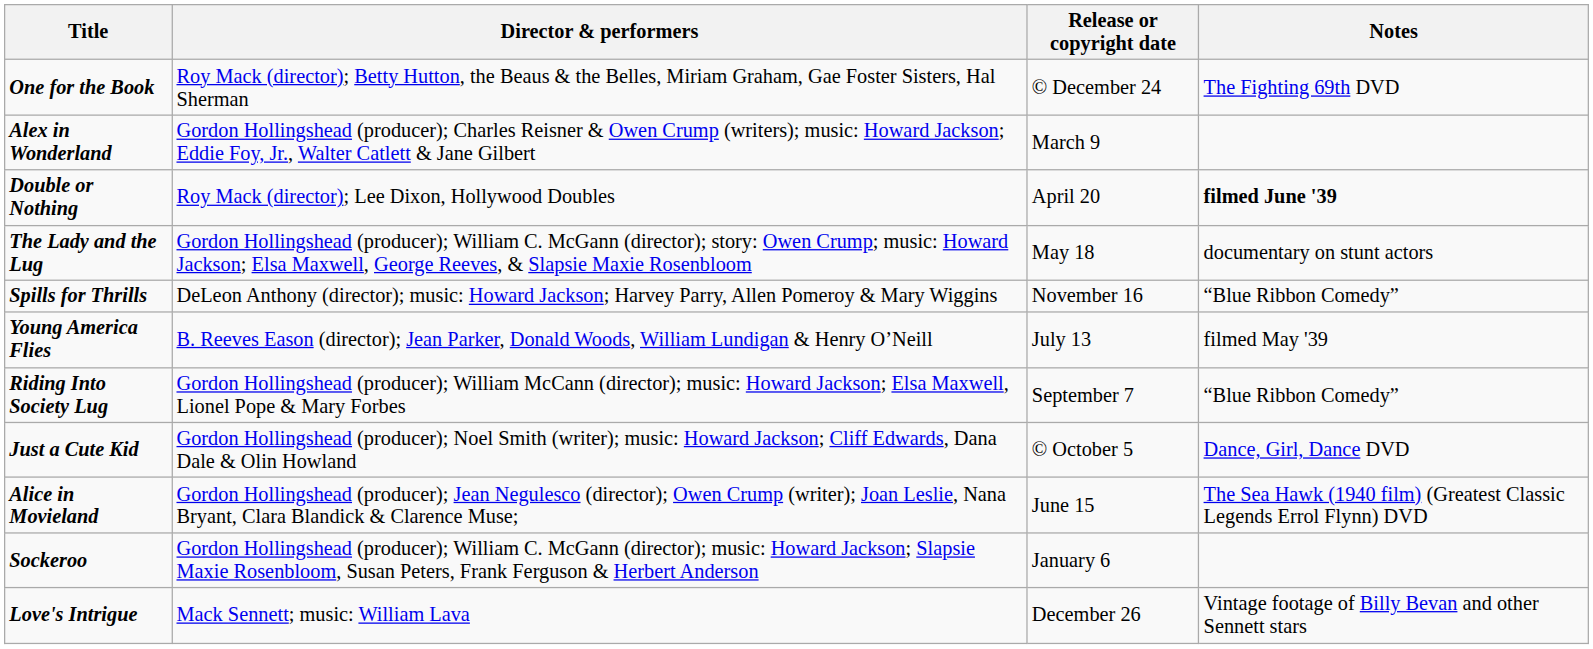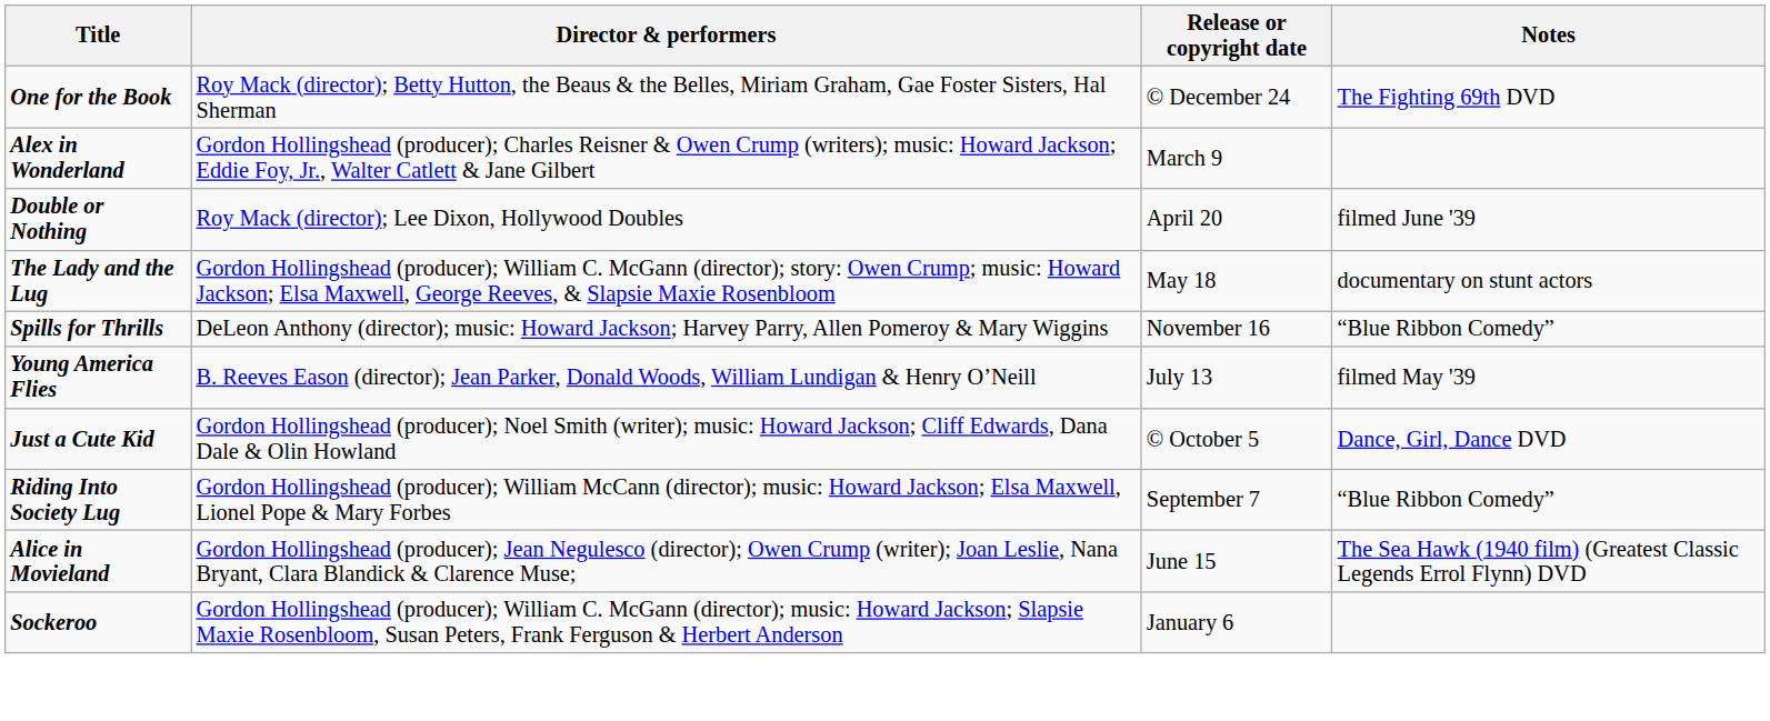Double or Nothing | Notes: bold -> normal
rows swapped: Riding Into Society Lug <-> Just a Cute Kid
- row: Love's Intrigue | Mack Sennett; music: William Lava | December 26 | Vintage footage of Billy Bevan and other Sennett stars
